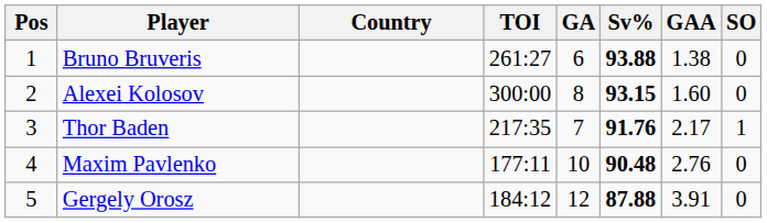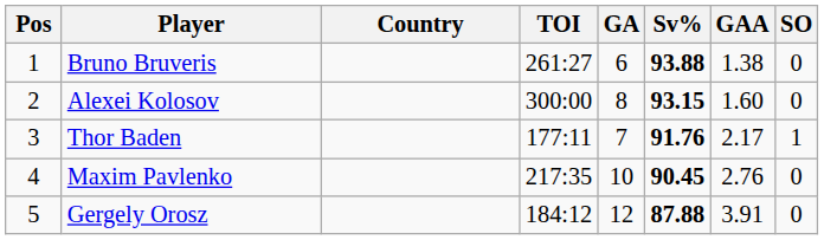Thor Baden | TOI: 217:35 -> 177:11
Maxim Pavlenko | TOI: 177:11 -> 217:35
Maxim Pavlenko | Sv%: 90.48 -> 90.45
